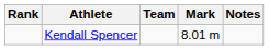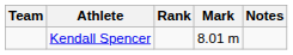columns swapped: Rank <-> Team
